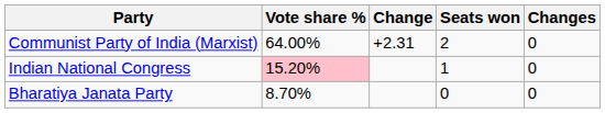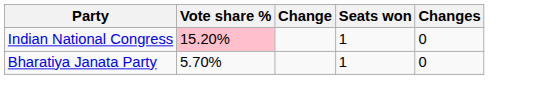- row: Communist Party of India (Marxist) | 64.00% | +2.31 | 2 | 0
Bharatiya Janata Party | Vote share %: 8.70% -> 5.70%
Bharatiya Janata Party | Seats won: 0 -> 1
